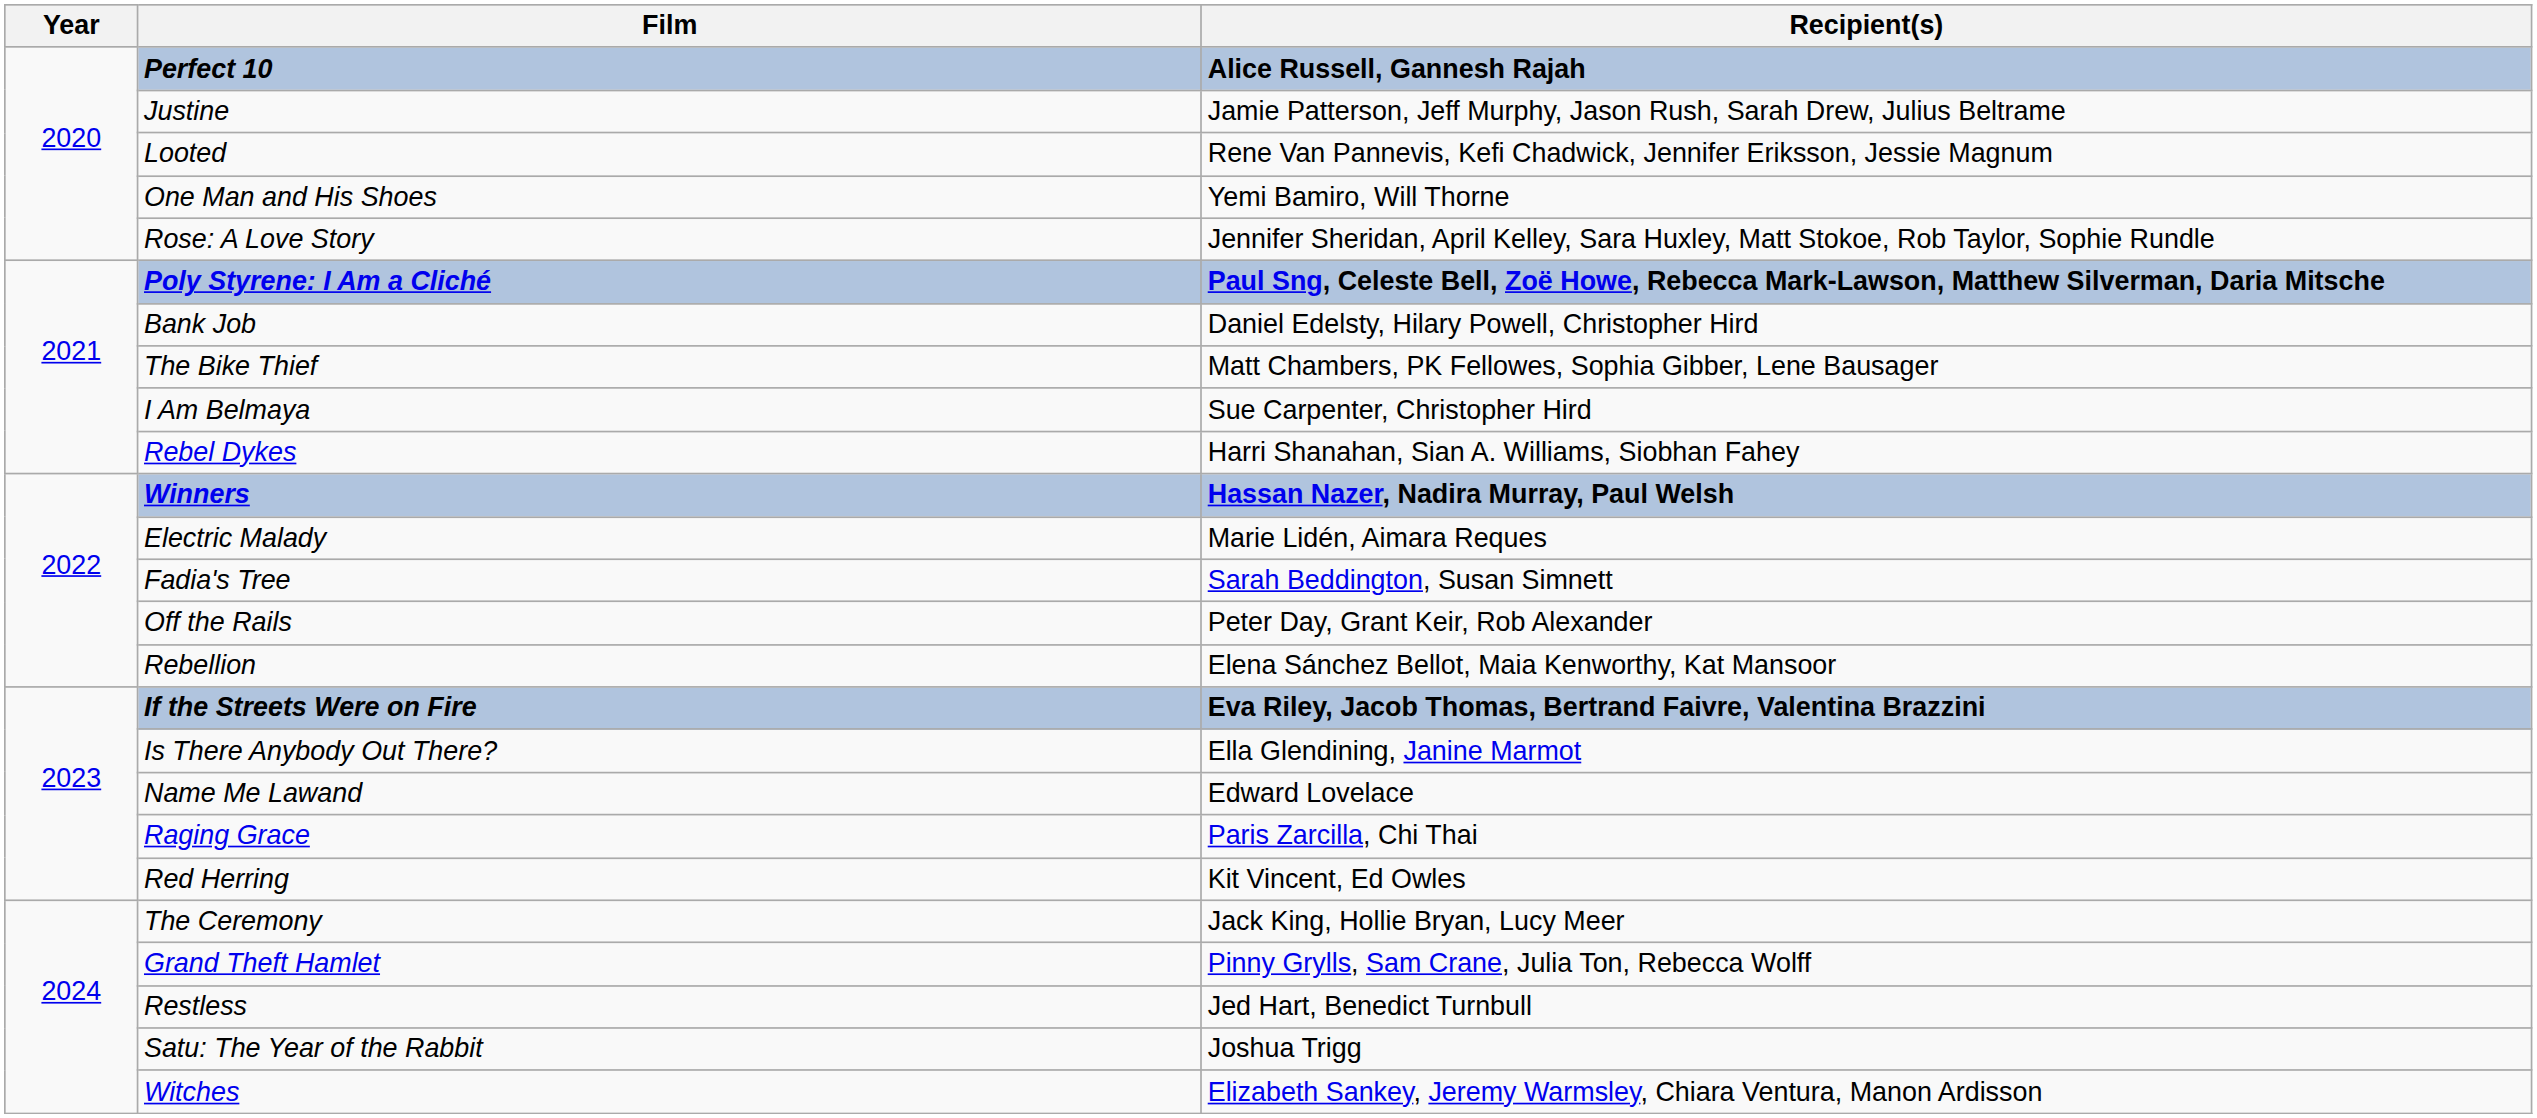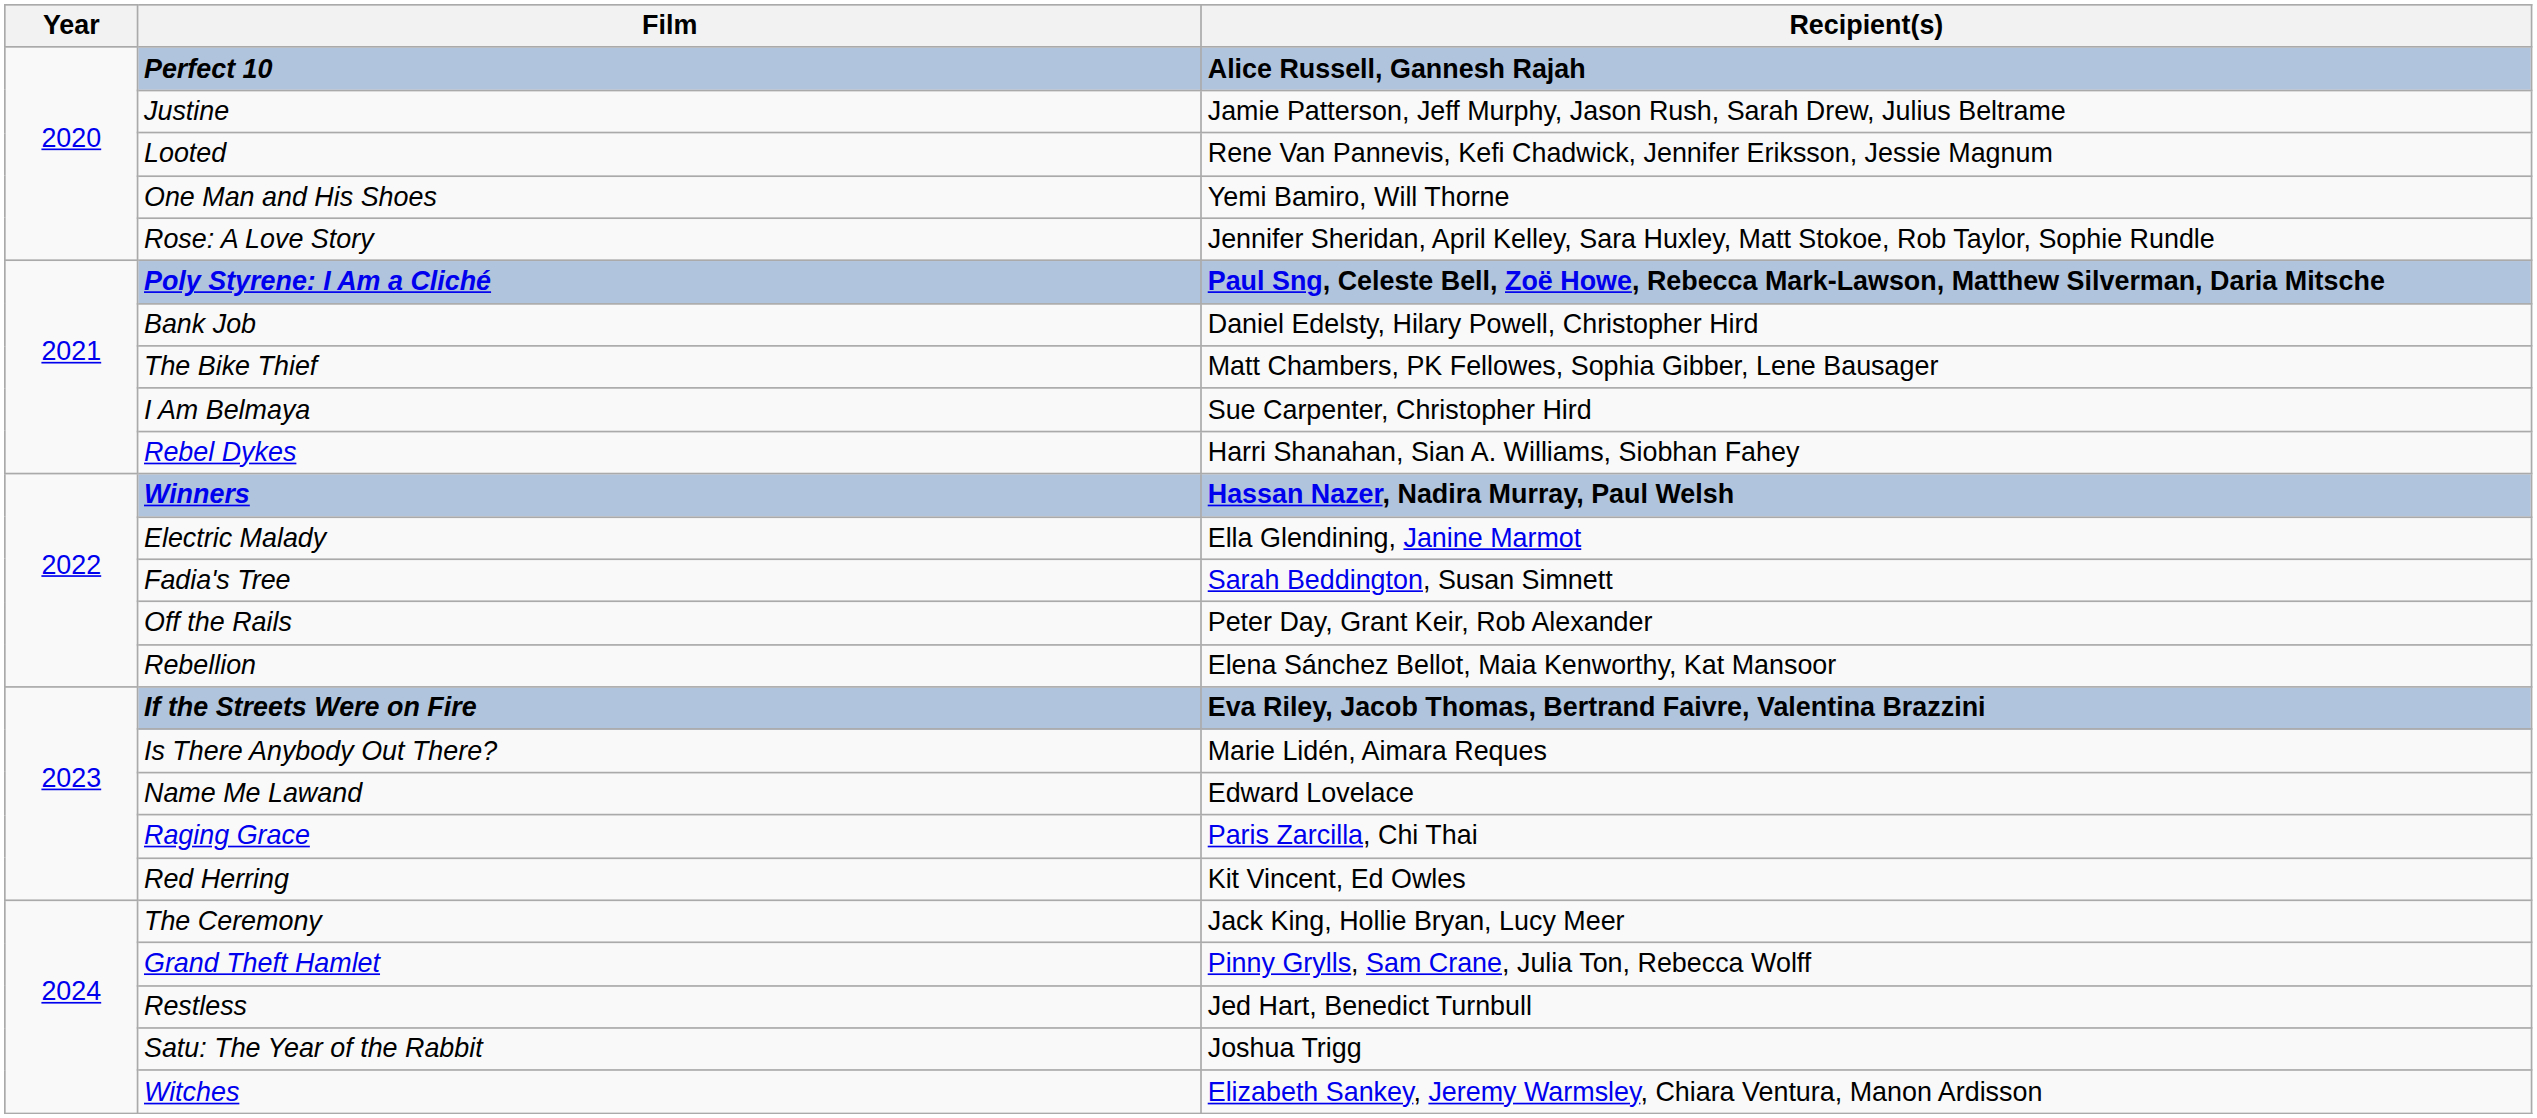Electric Malady | Recipient(s): Marie Lidén, Aimara Reques -> Ella Glendining, Janine Marmot
Is There Anybody Out There? | Recipient(s): Ella Glendining, Janine Marmot -> Marie Lidén, Aimara Reques
